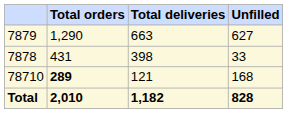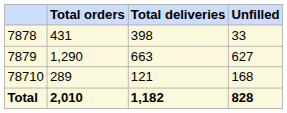rows swapped: 7878 <-> 7879
78710 | column 2: bold -> normal
